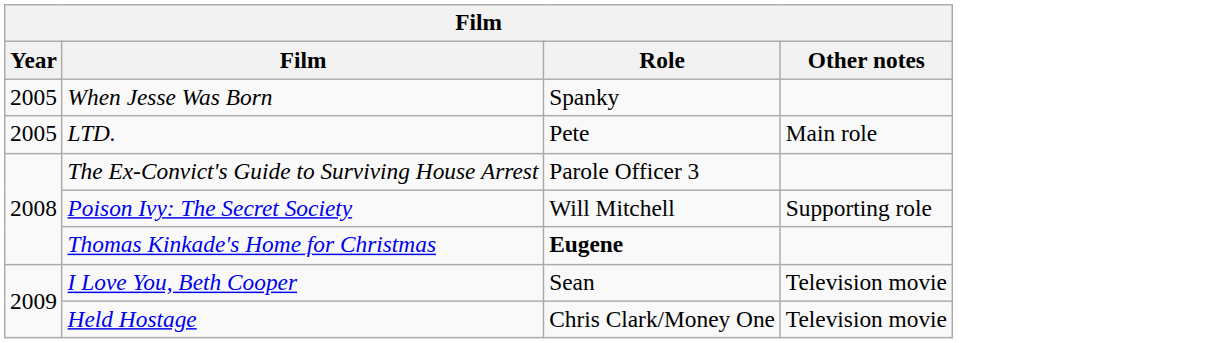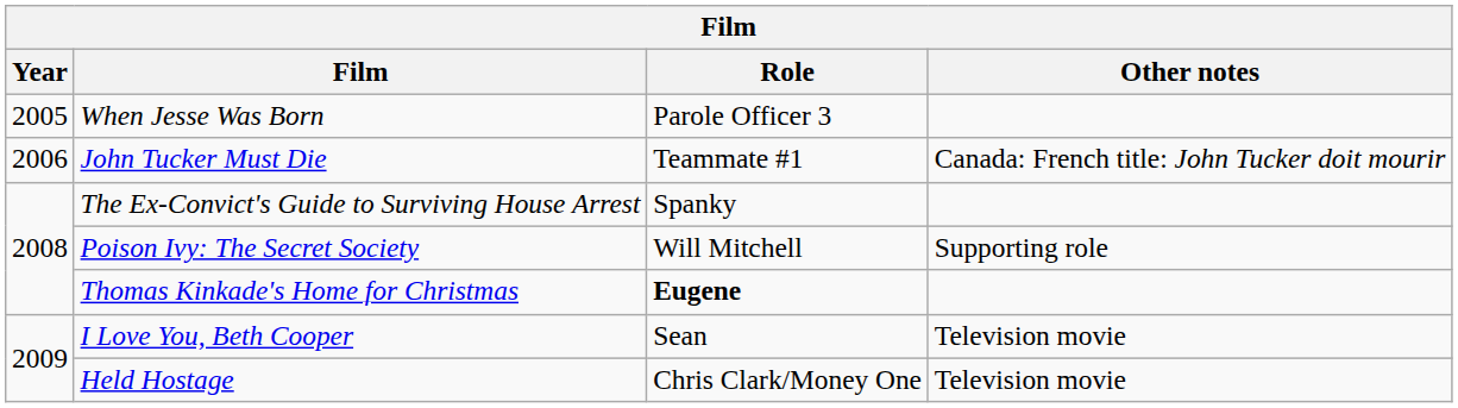When Jesse Was Born | Role: Spanky -> Parole Officer 3
- row: 2005 | LTD. | Pete | Main role
+ row: 2006 | John Tucker Must Die | Teammate #1 | Canada: French title: John Tucker doit mourir
The Ex-Convict's Guide to Surviving House Arrest | Role: Parole Officer 3 -> Spanky
